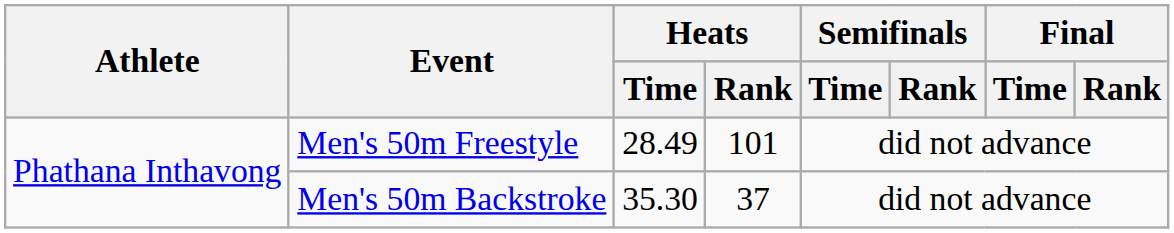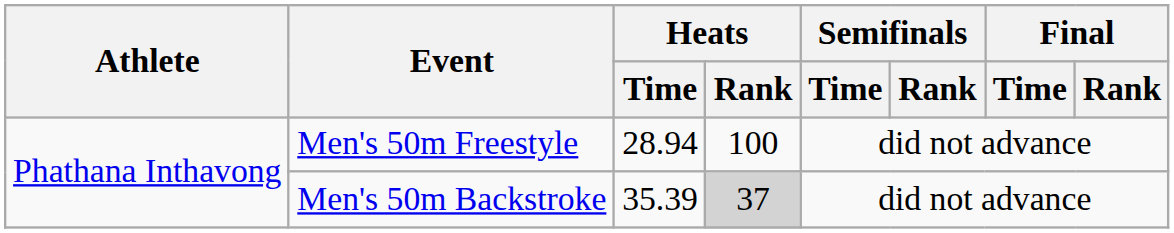Men's 50m Freestyle | Heats / Time: 28.49 -> 28.94
Men's 50m Freestyle | Heats / Rank: 101 -> 100
Men's 50m Backstroke | Heats / Time: 35.30 -> 35.39
Men's 50m Backstroke | Heats / Rank: no background -> lightgrey background
